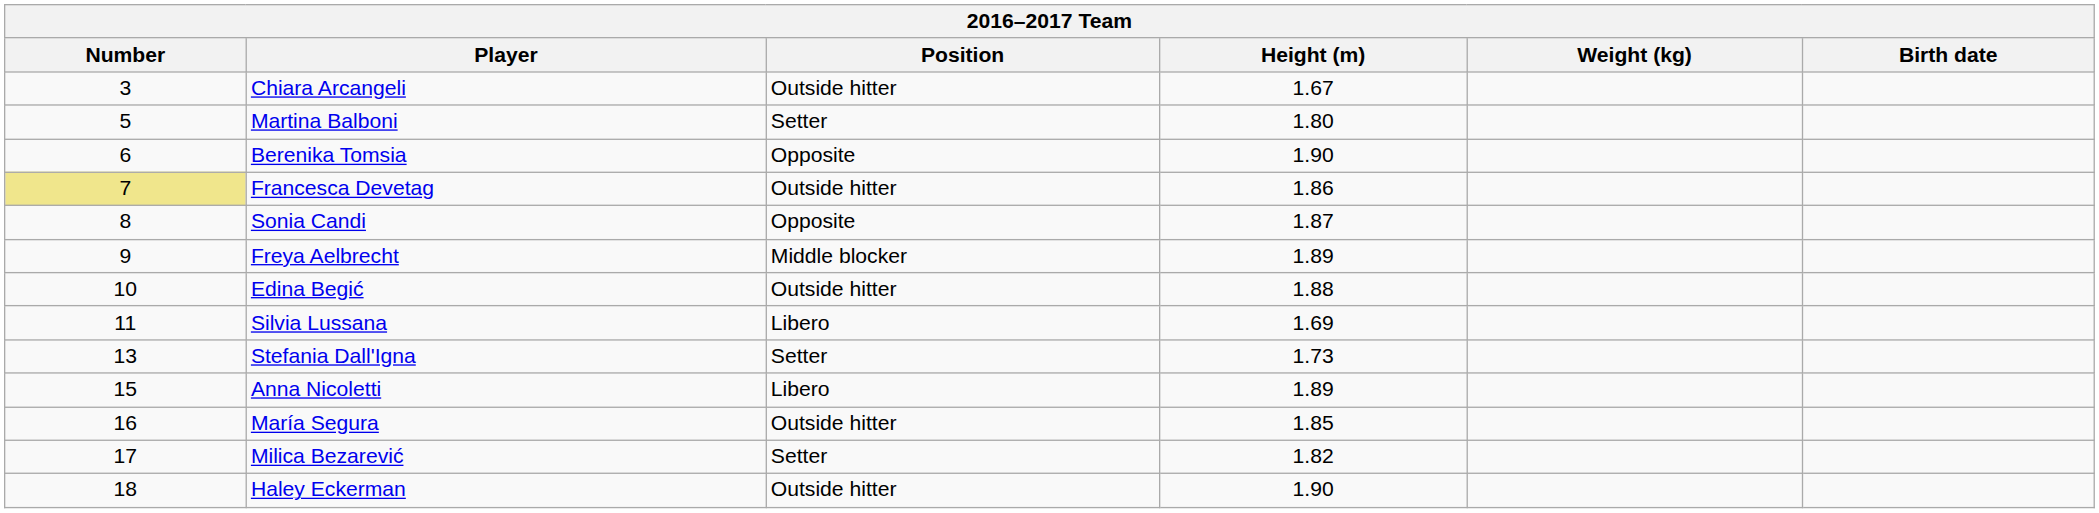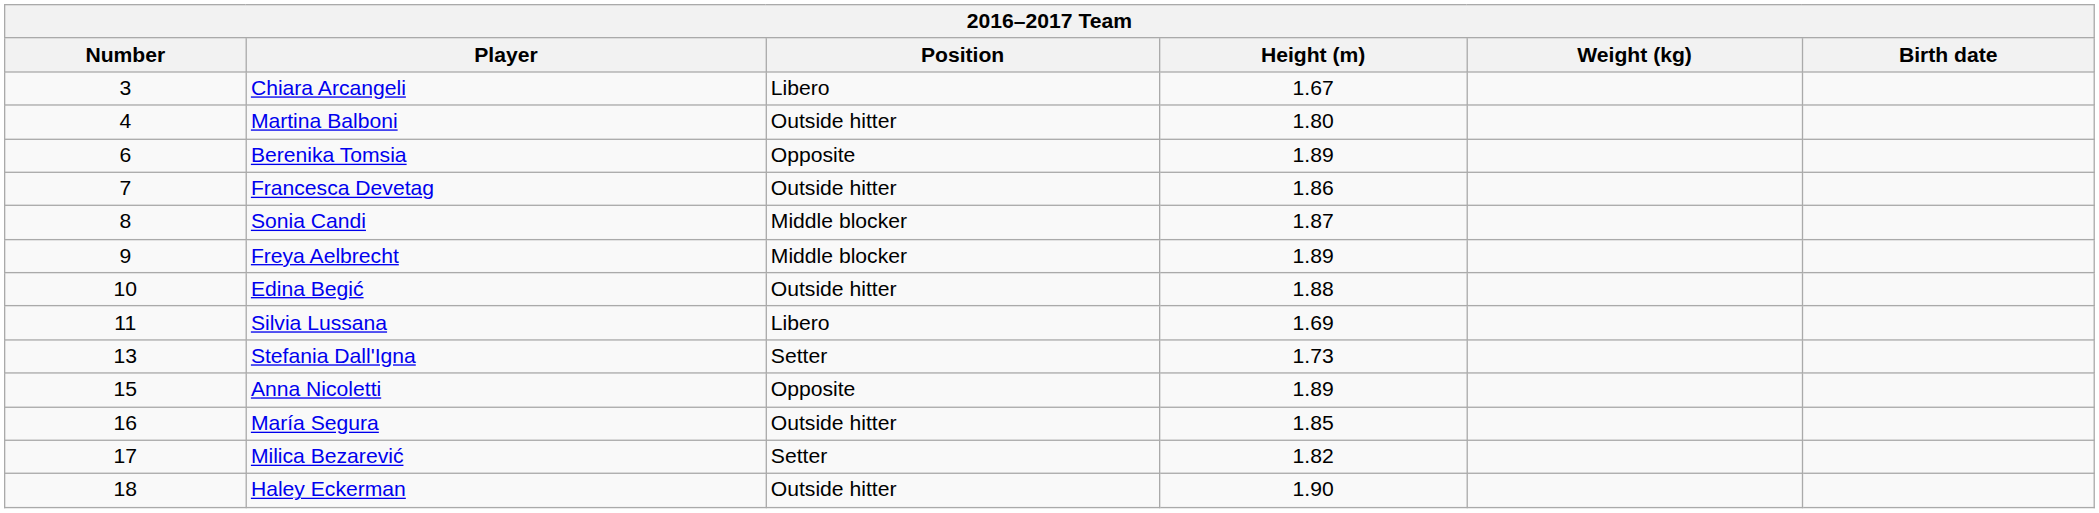Chiara Arcangeli | Position: Outside hitter -> Libero
Martina Balboni | Number: 5 -> 4
Martina Balboni | Position: Setter -> Outside hitter
Berenika Tomsia | Height (m): 1.90 -> 1.89
Francesca Devetag | Number: khaki background -> no background
Sonia Candi | Position: Opposite -> Middle blocker
Anna Nicoletti | Position: Libero -> Opposite
